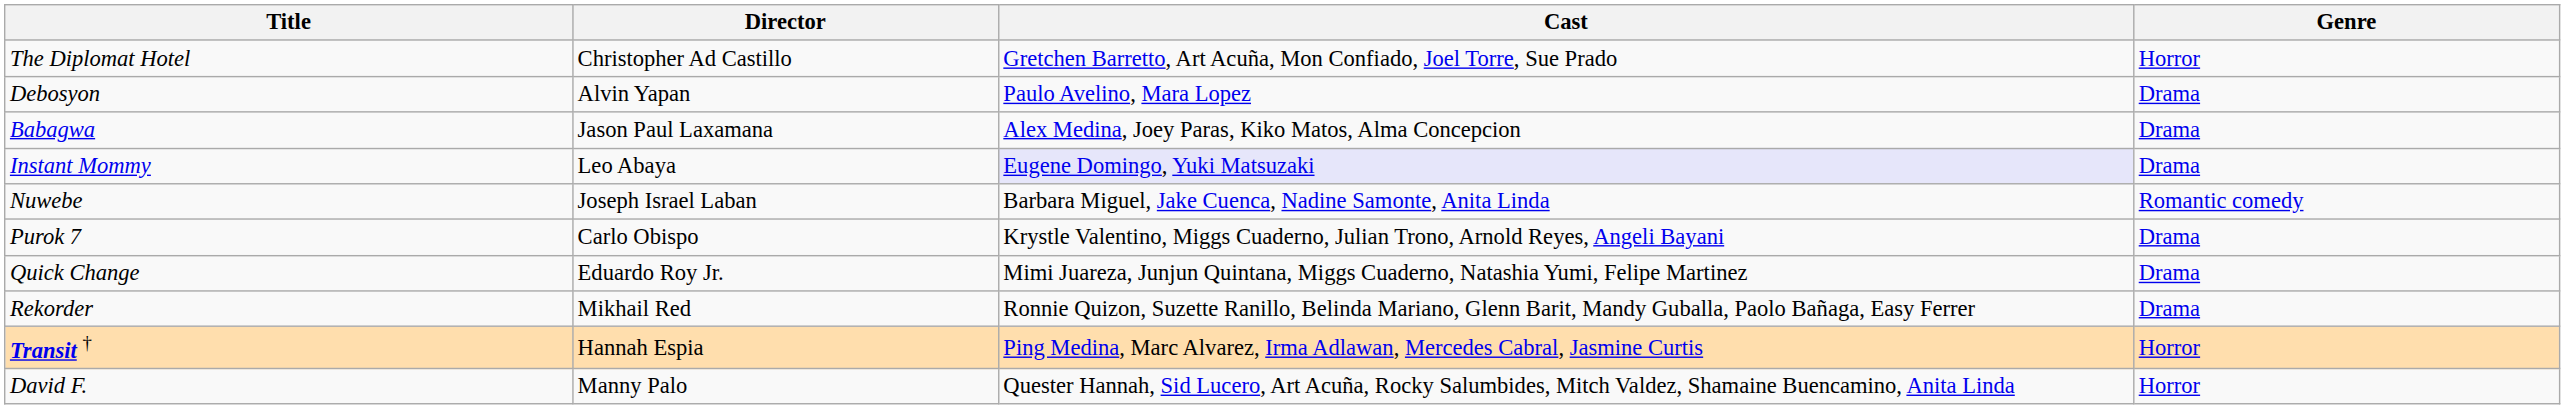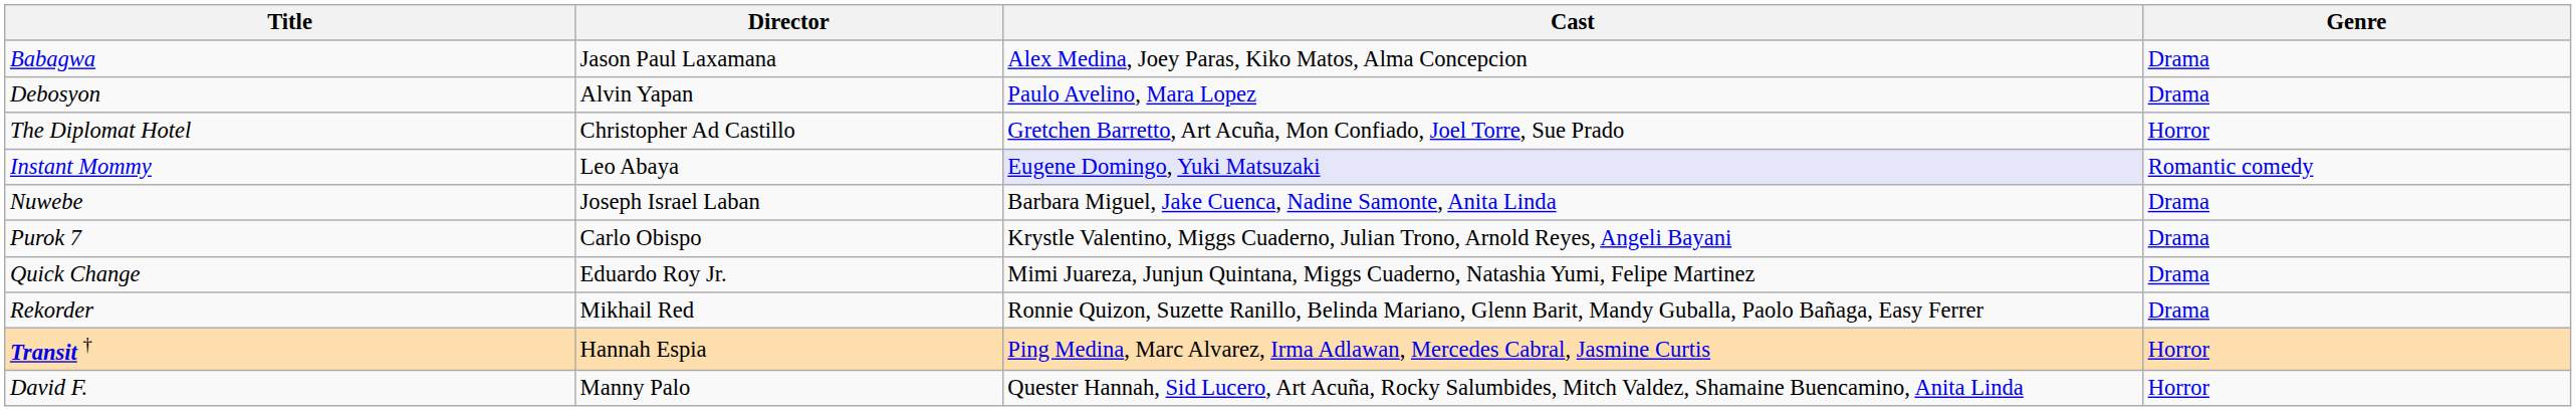rows swapped: Babagwa <-> The Diplomat Hotel
Instant Mommy | Genre: Drama -> Romantic comedy
Nuwebe | Genre: Romantic comedy -> Drama
